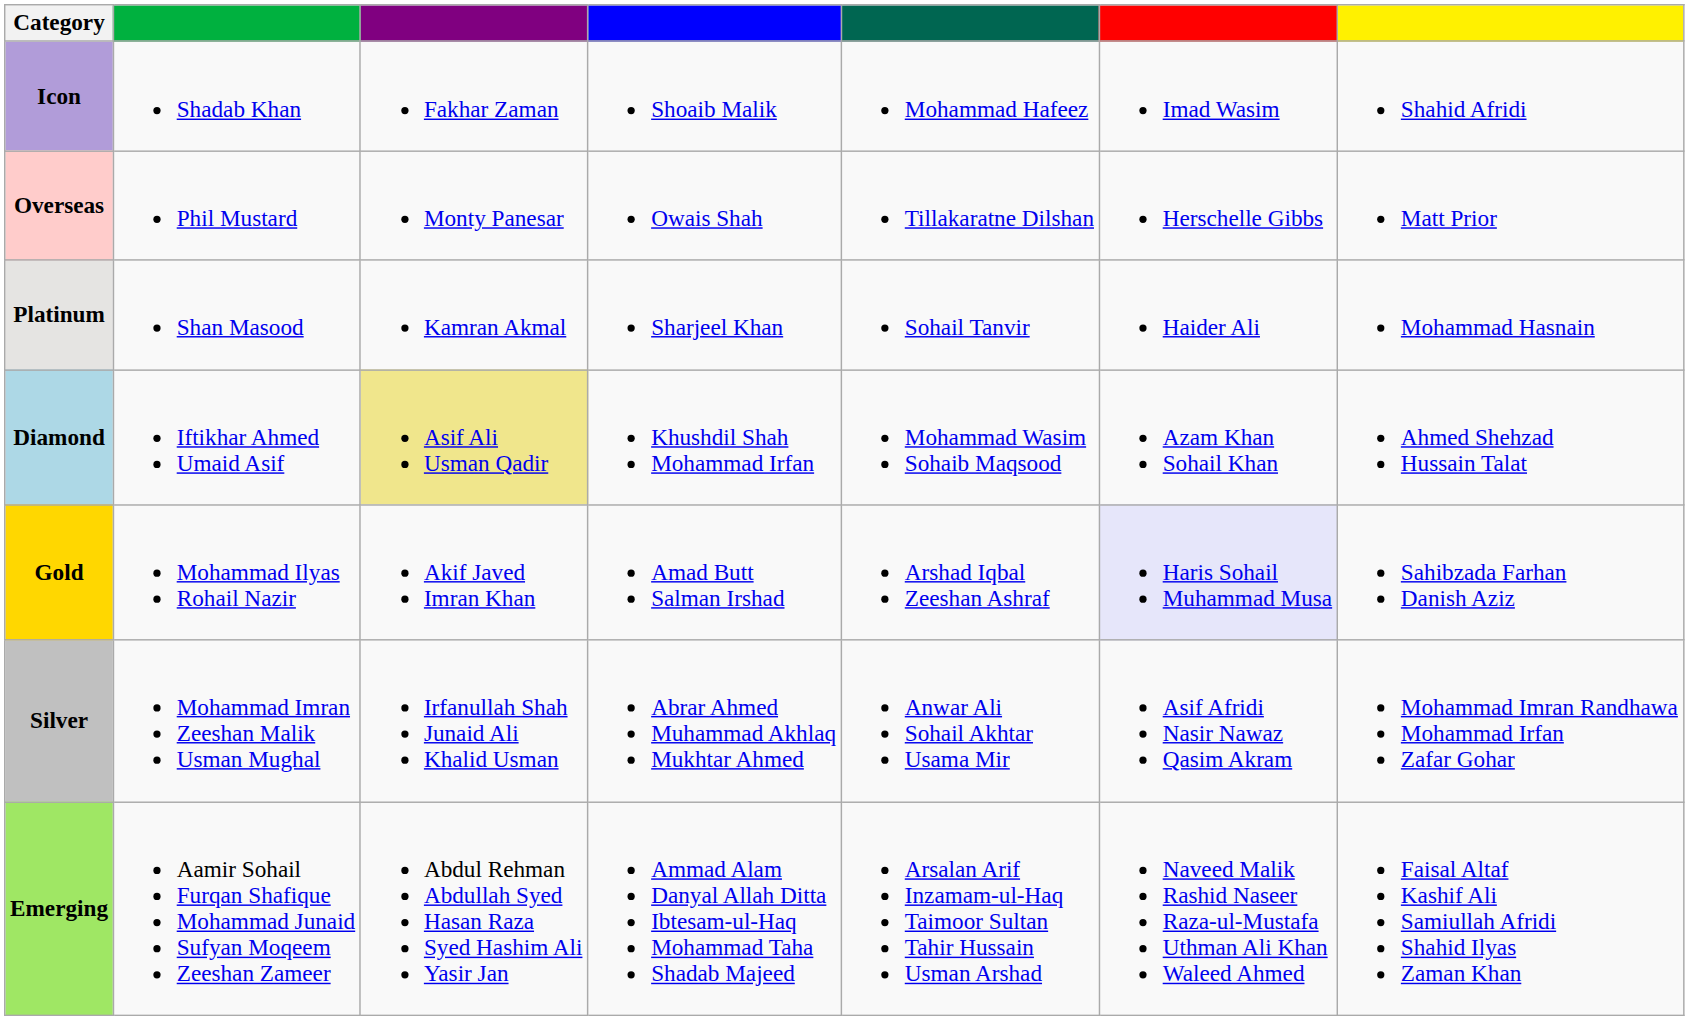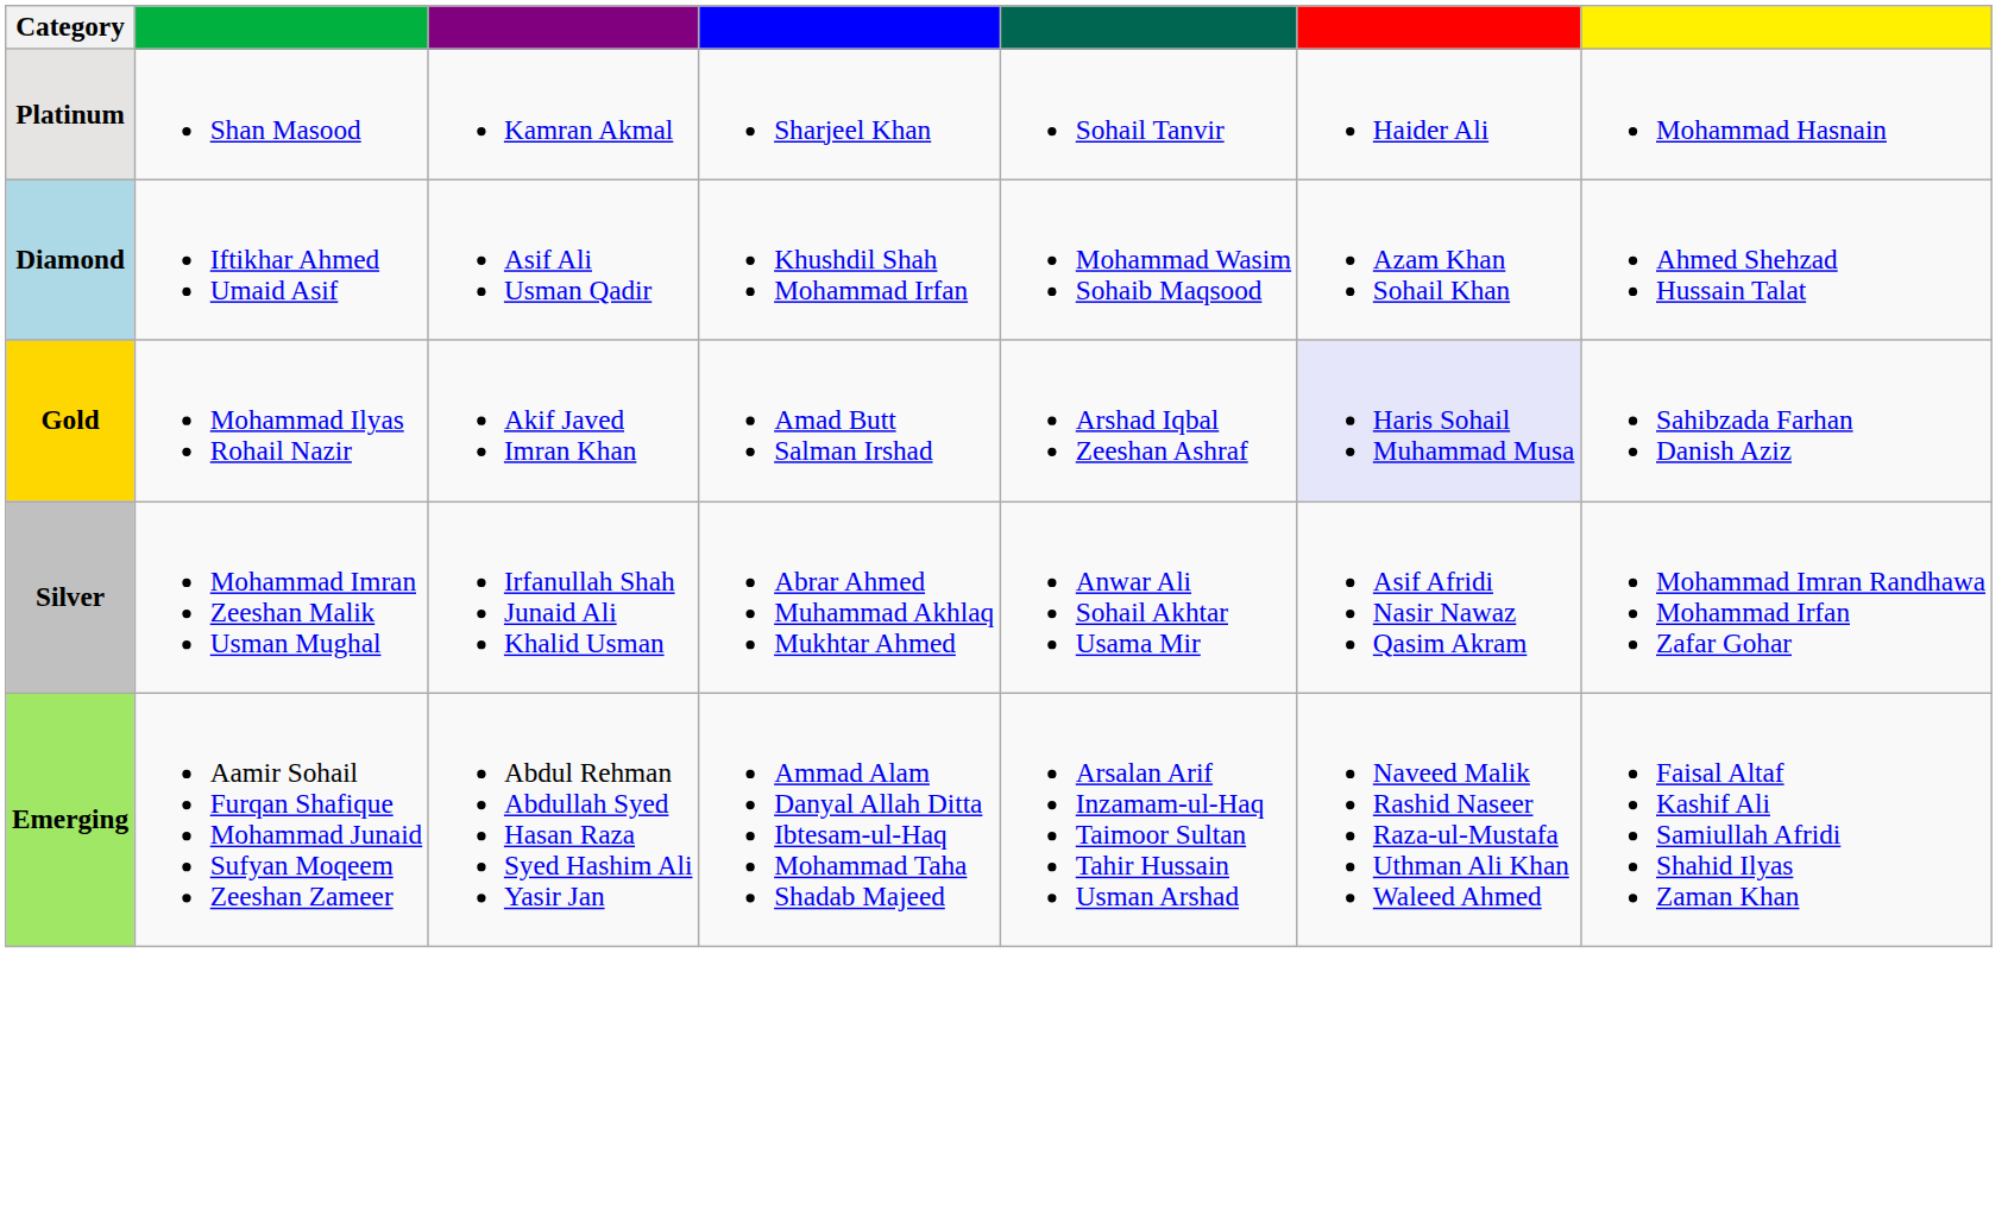- row: Icon | Shadab Khan | Fakhar Zaman | Shoaib Malik | Mohammad Hafeez | Imad Wasim | Shahid Afridi
- row: Overseas | Phil Mustard | Monty Panesar | Owais Shah | Tillakaratne Dilshan | Herschelle Gibbs | Matt Prior
Diamond | column 3: khaki background -> no background
